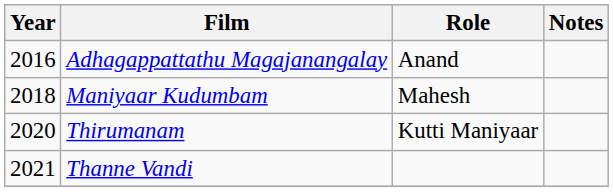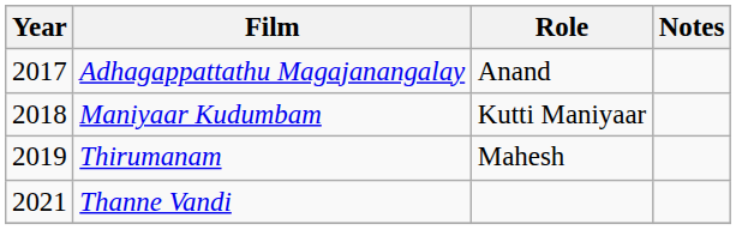Adhagappattathu Magajanangalay | Year: 2016 -> 2017
Maniyaar Kudumbam | Role: Mahesh -> Kutti Maniyaar
Thirumanam | Year: 2020 -> 2019
Thirumanam | Role: Kutti Maniyaar -> Mahesh
